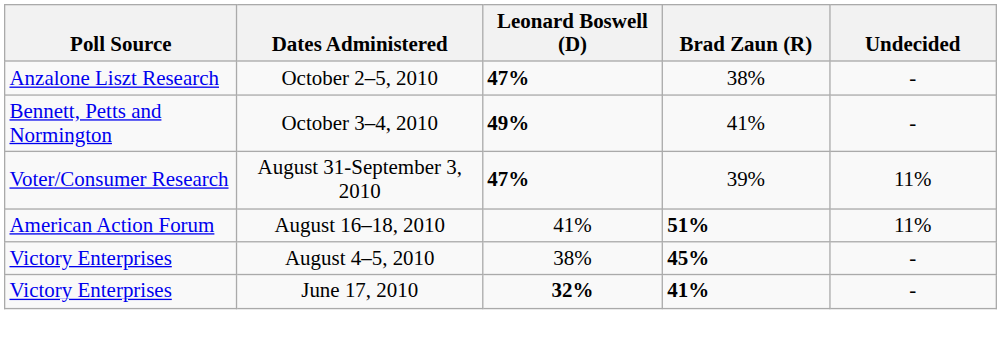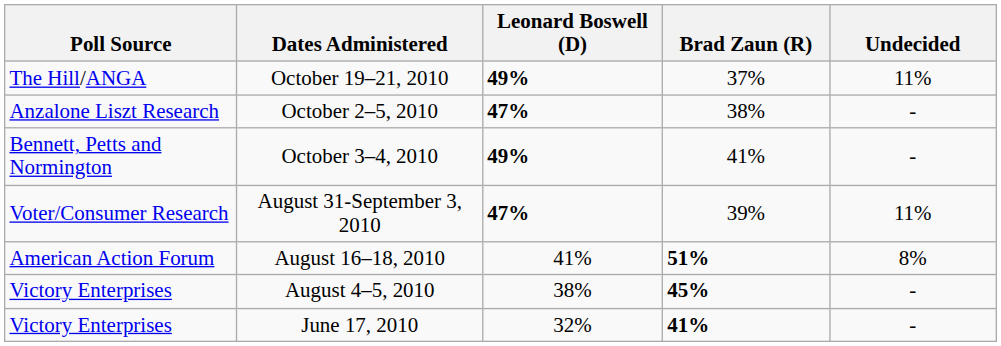+ row: The Hill/ANGA | October 19–21, 2010 | 49% | 37% | 11%
August 16–18, 2010 | Undecided: 11% -> 8%
June 17, 2010 | Leonard Boswell (D): bold -> normal
